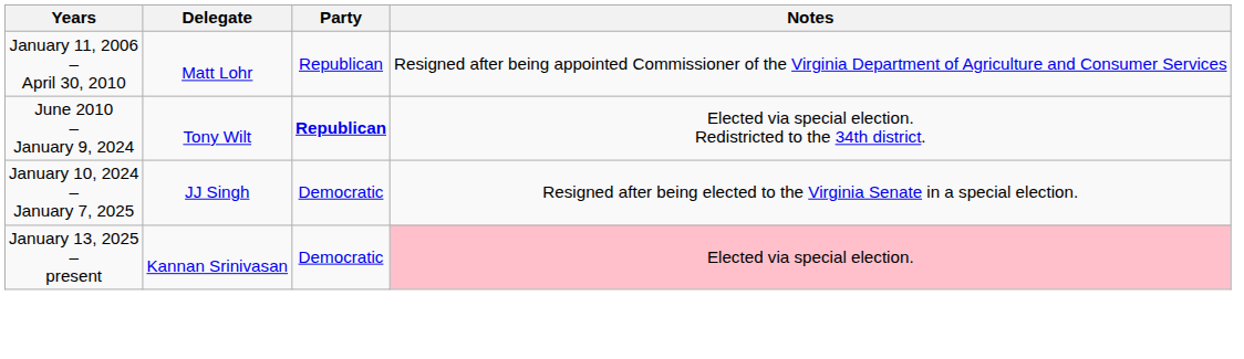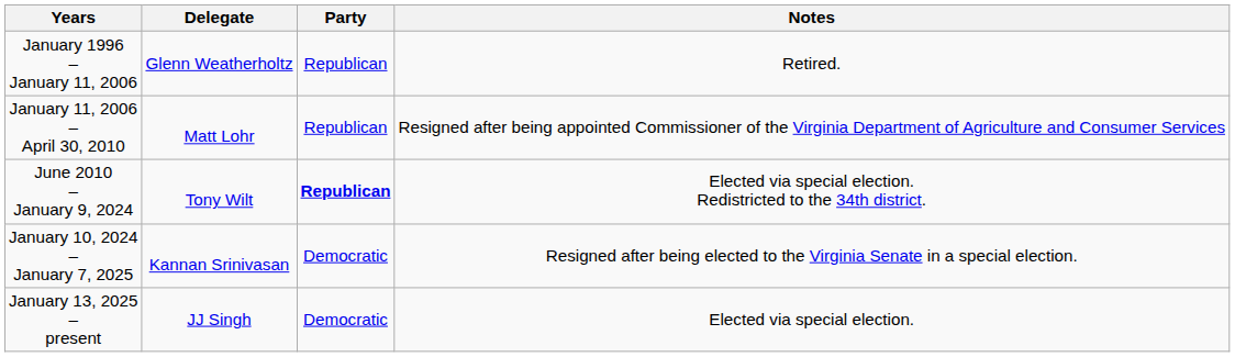+ row: January 1996 – January 11, 2006 | Glenn Weatherholtz | Republican | Retired.
January 10, 2024 – January 7, 2025 | Delegate: JJ Singh -> Kannan Srinivasan
January 13, 2025 – present | Delegate: Kannan Srinivasan -> JJ Singh
January 13, 2025 – present | Notes: pink background -> no background
